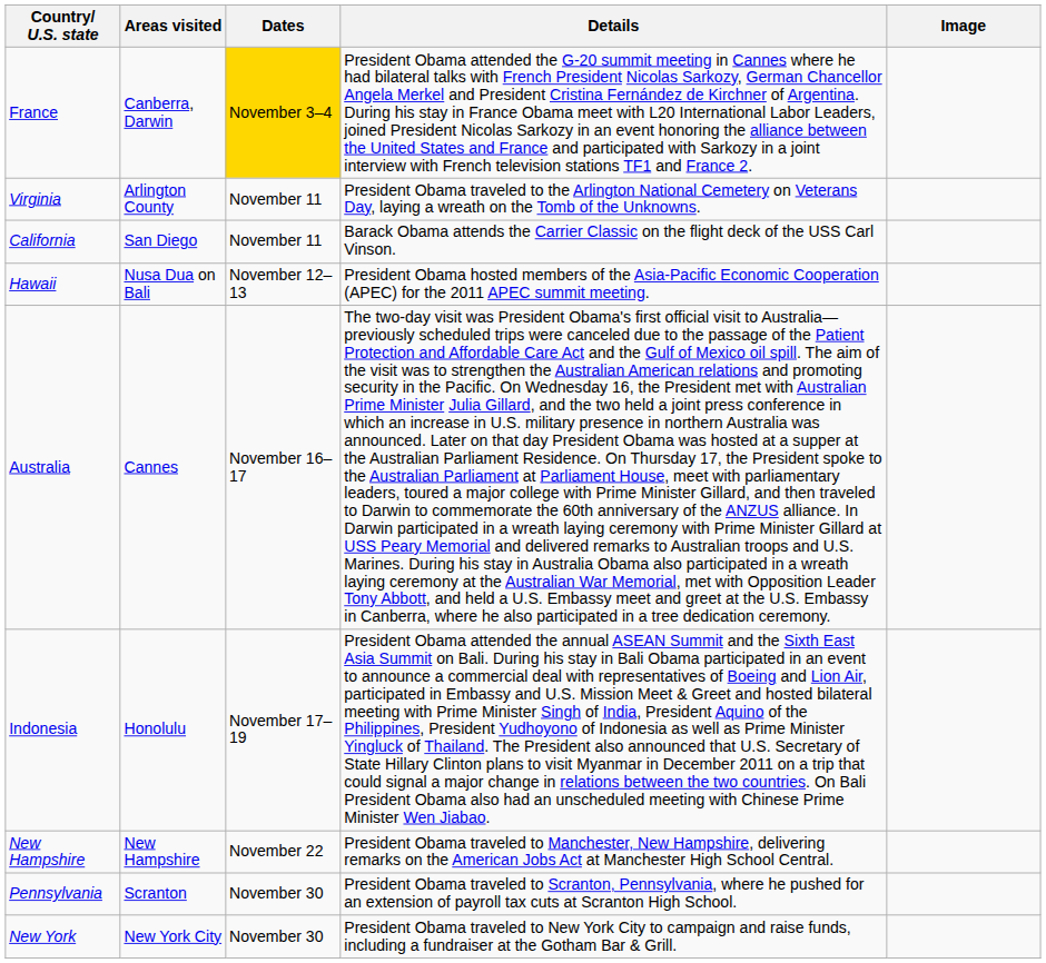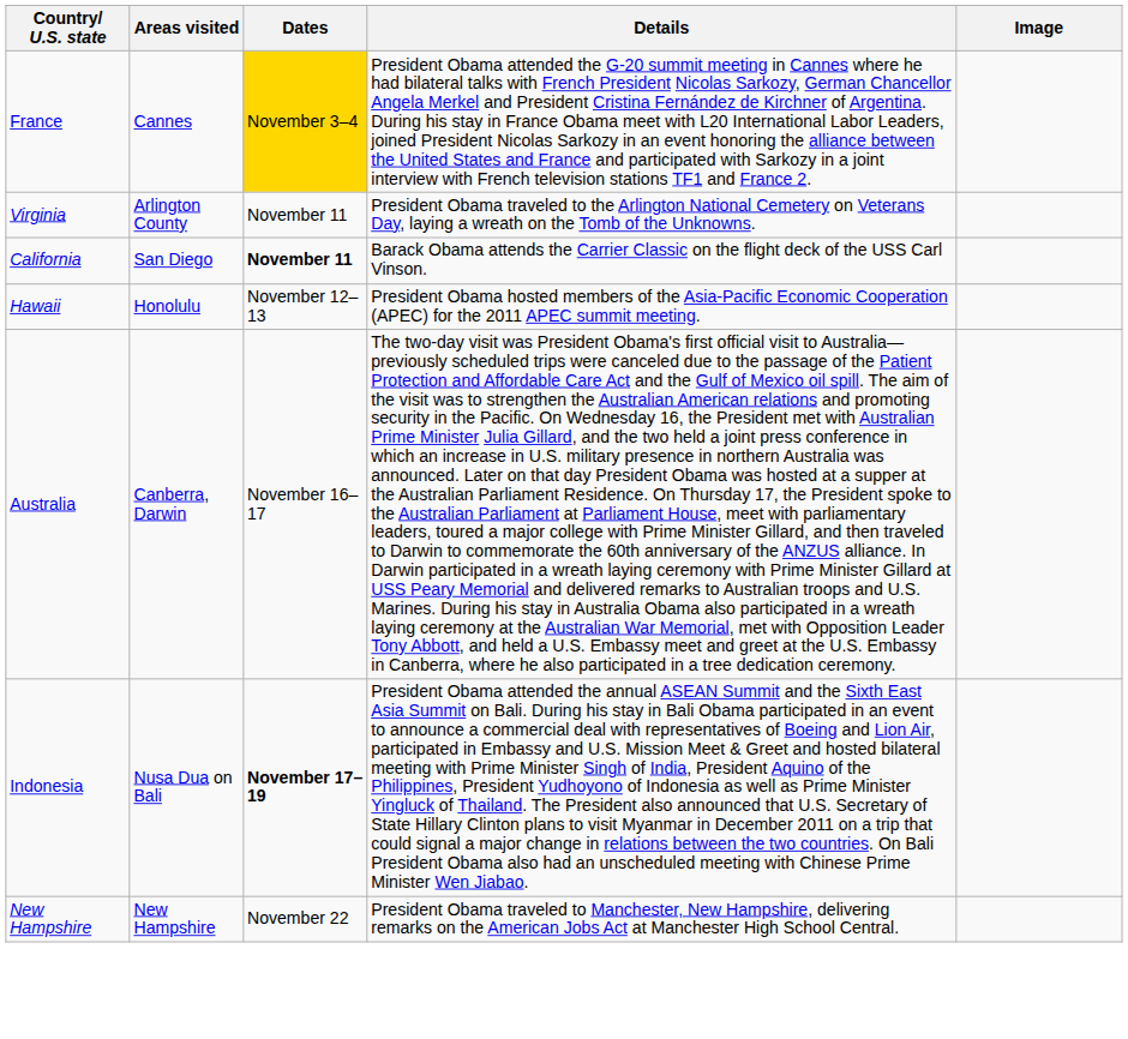France | Areas visited: Canberra, Darwin -> Cannes
California | Dates: normal -> bold
Hawaii | Areas visited: Nusa Dua on Bali -> Honolulu
Australia | Areas visited: Cannes -> Canberra, Darwin
Indonesia | Areas visited: Honolulu -> Nusa Dua on Bali
Indonesia | Dates: normal -> bold
- row: Pennsylvania | Scranton | November 30 | President Obama traveled to Scranton, Pennsylvania, where he pushed for an extension of payroll tax cuts at Scranton High School.
- row: New York | New York City | November 30 | President Obama traveled to New York City to campaign and raise funds, including a fundraiser at the Gotham Bar & Grill.
